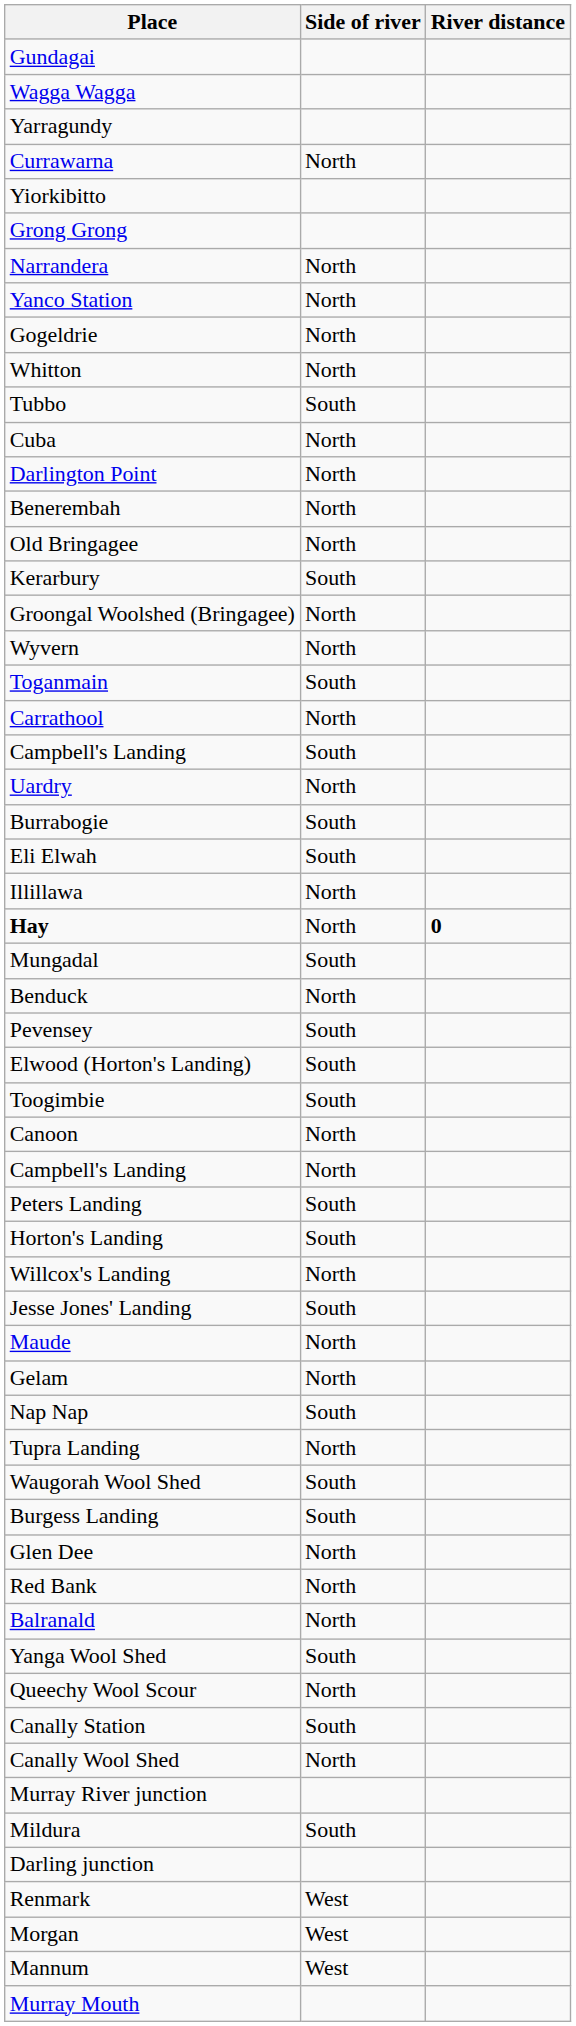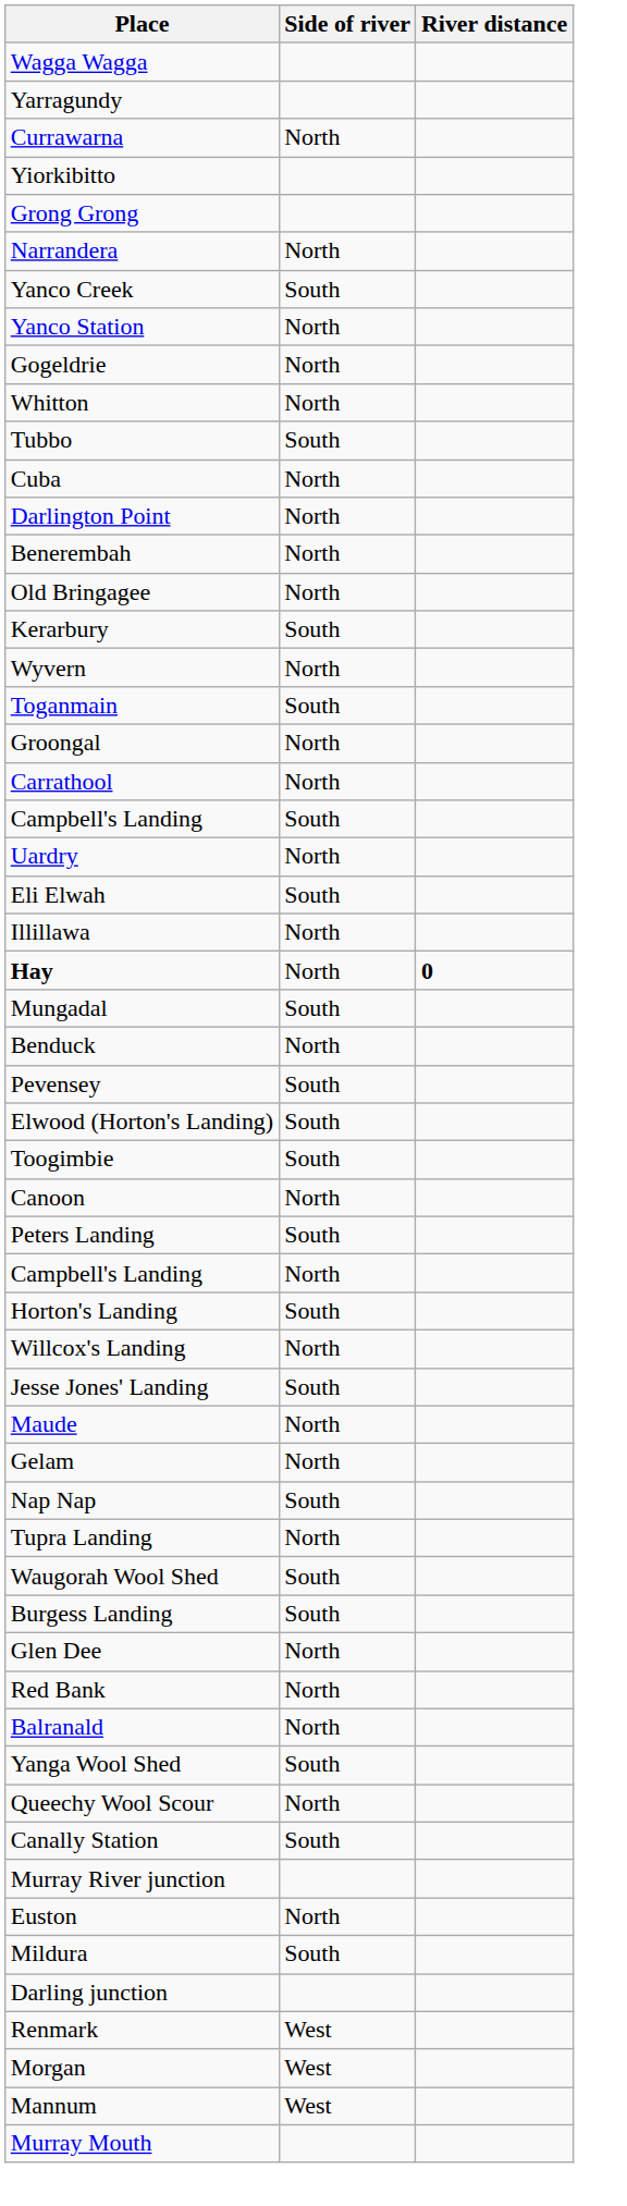- row: Gundagai
+ row: Yanco Creek | South
- row: Groongal Woolshed (Bringagee) | North
+ row: Groongal | North
- row: Burrabogie | South
rows swapped: Campbell's Landing / North <-> Peters Landing
- row: Canally Wool Shed | North
+ row: Euston | North
